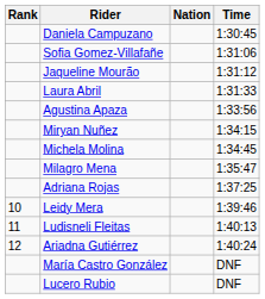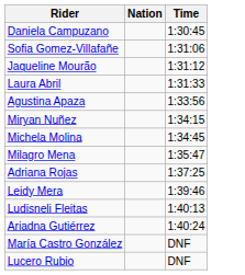- column: Rank | 10 | 11 | 12
